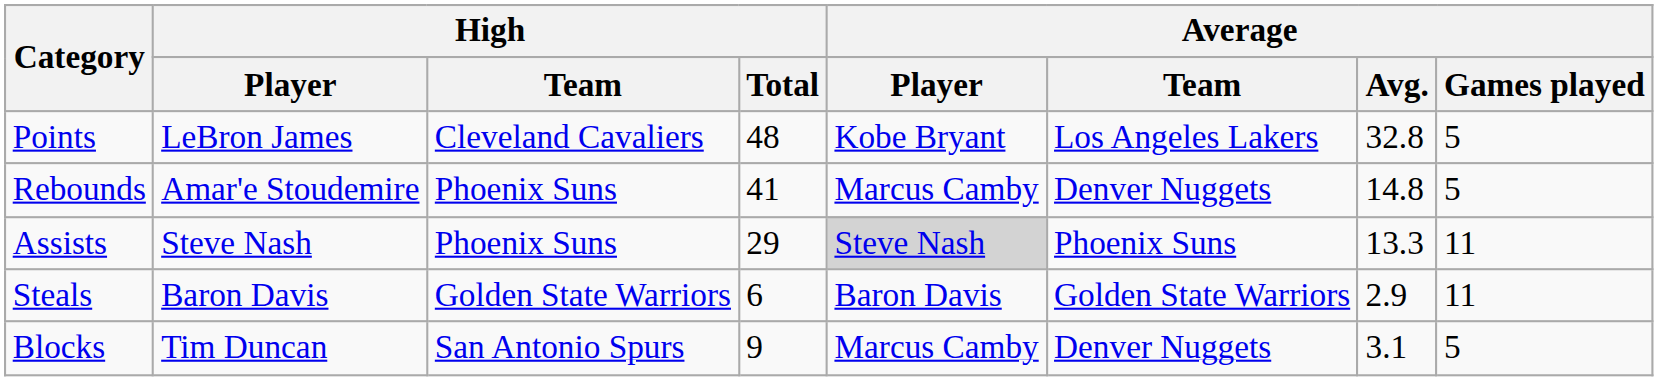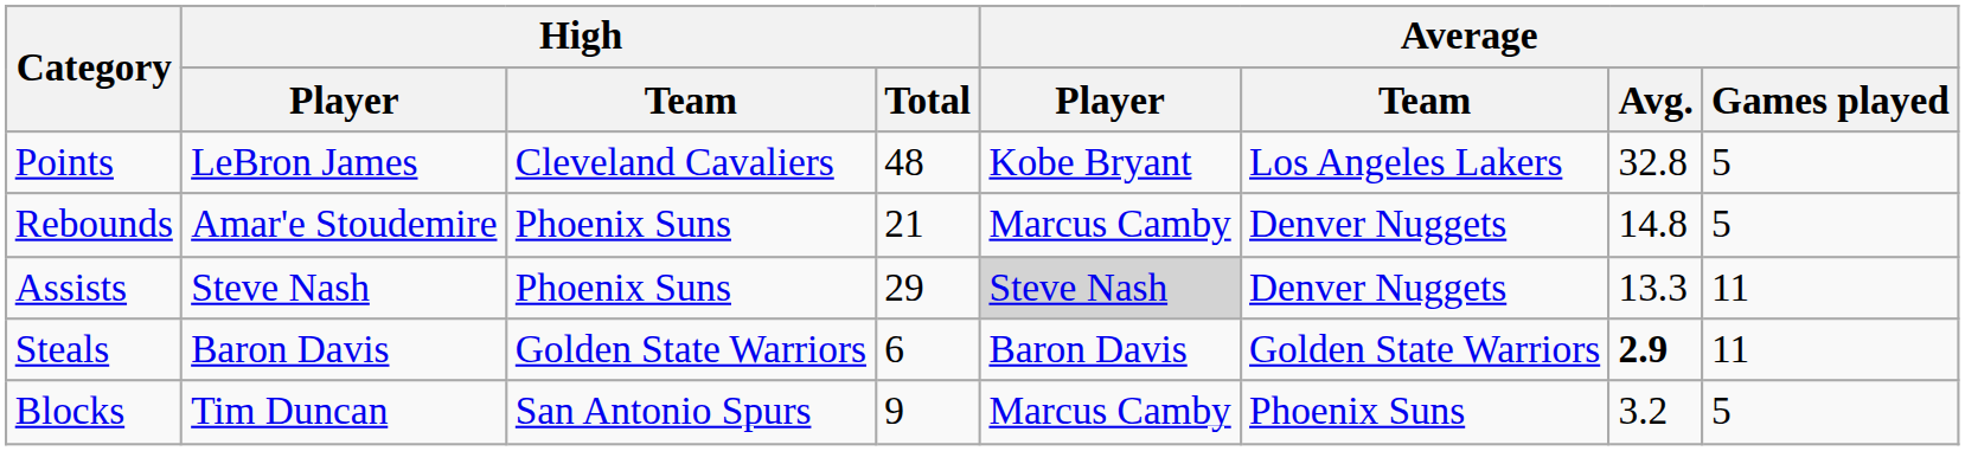Rebounds | High / Total: 41 -> 21
Assists | Average / Team: Phoenix Suns -> Denver Nuggets
Steals | Average / Avg.: normal -> bold
Blocks | Average / Team: Denver Nuggets -> Phoenix Suns
Blocks | Average / Avg.: 3.1 -> 3.2
